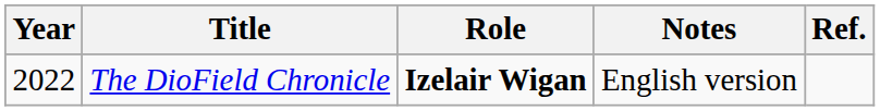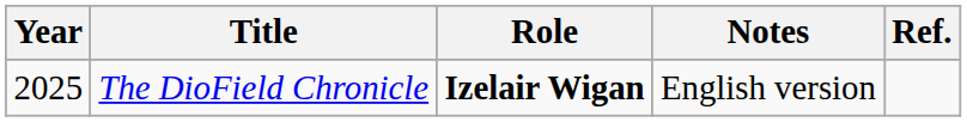The DioField Chronicle | Year: 2022 -> 2025
